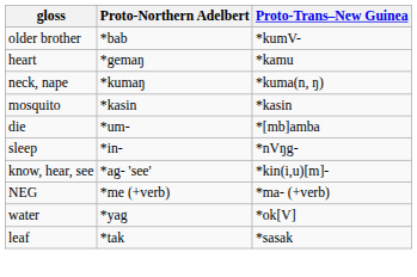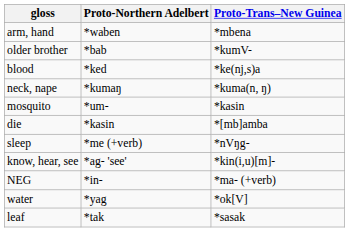+ row: arm, hand | *waben | *mbena
+ row: blood | *ked | *ke(nj,s)a
- row: heart | *gemaŋ | *kamu
mosquito | Proto-Northern Adelbert: *kasin -> *um-
die | Proto-Northern Adelbert: *um- -> *kasin
sleep | Proto-Northern Adelbert: *in- -> *me (+verb)
NEG | Proto-Northern Adelbert: *me (+verb) -> *in-
